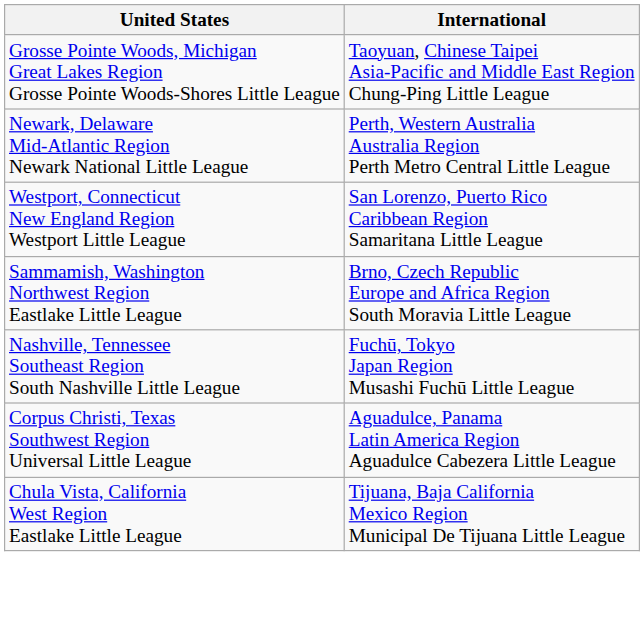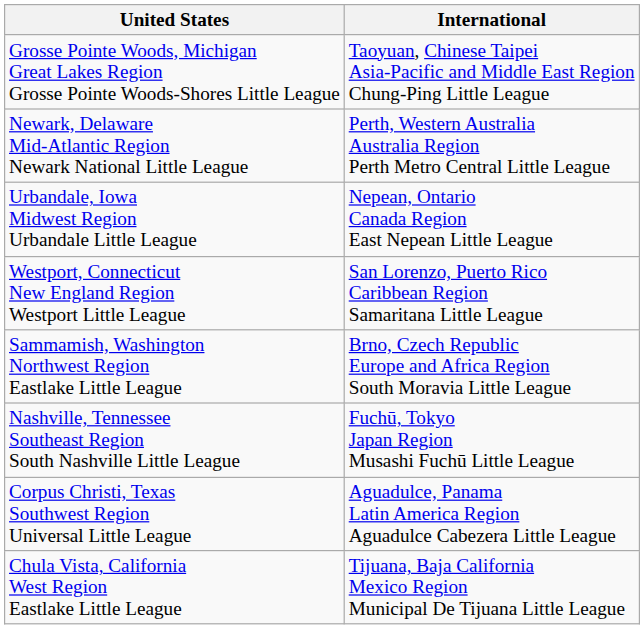+ row: Urbandale, Iowa Midwest Region Urbandale Little League | Nepean, Ontario Canada Region East Nepean Little League
